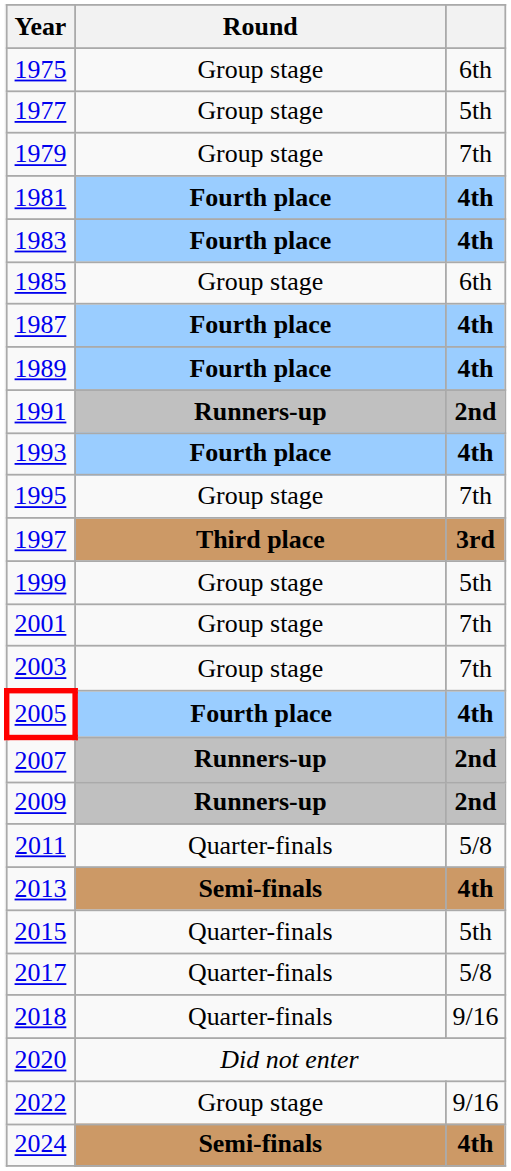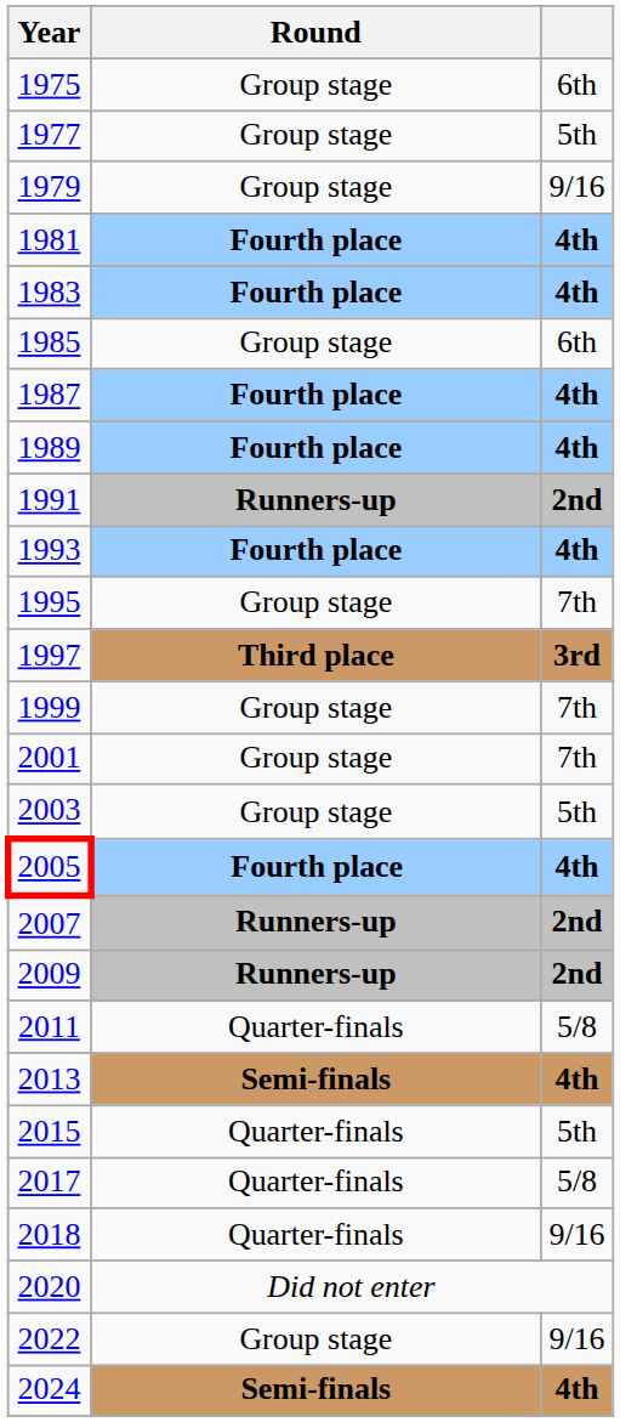1979 | column 3: 7th -> 9/16
1999 | column 3: 5th -> 7th
2003 | column 3: 7th -> 5th
